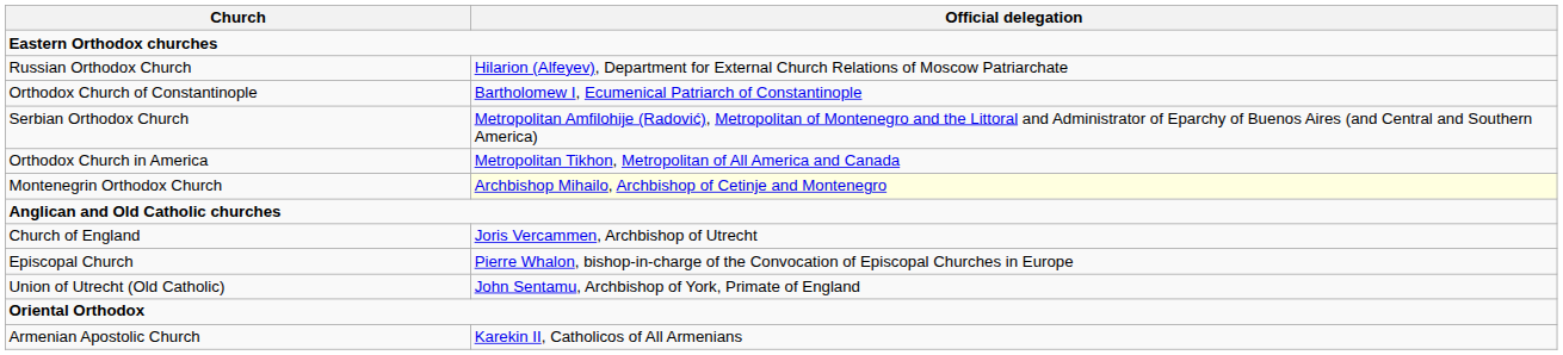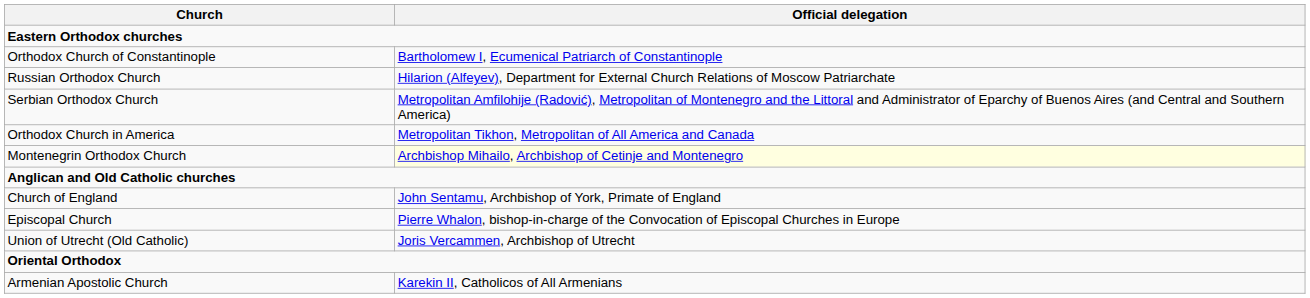rows swapped: Orthodox Church of Constantinople <-> Russian Orthodox Church
Church of England | Official delegation: Joris Vercammen, Archbishop of Utrecht -> John Sentamu, Archbishop of York, Primate of England
Union of Utrecht (Old Catholic) | Official delegation: John Sentamu, Archbishop of York, Primate of England -> Joris Vercammen, Archbishop of Utrecht
